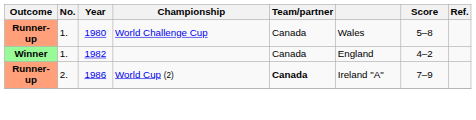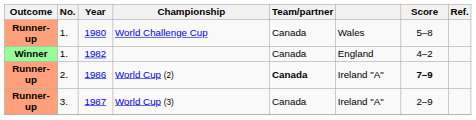World Cup (2) | Score: normal -> bold
+ row: Runner-up | 3. | 1987 | World Cup (3) | Canada | Ireland "A" | 2–9
